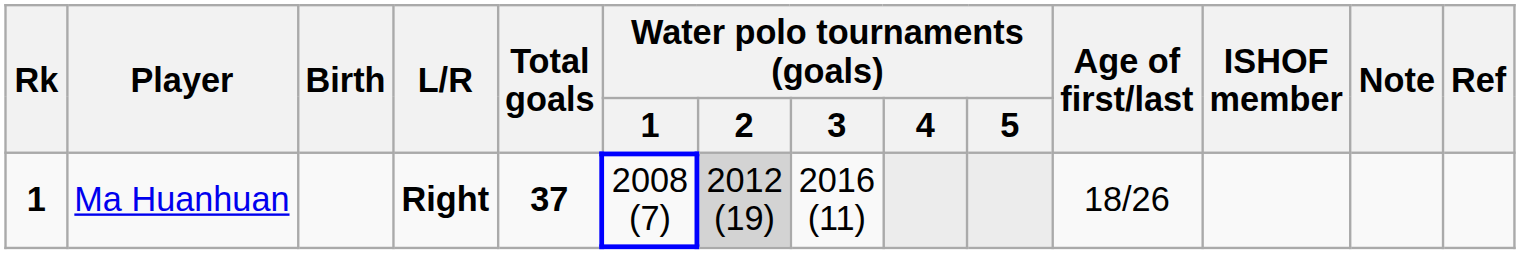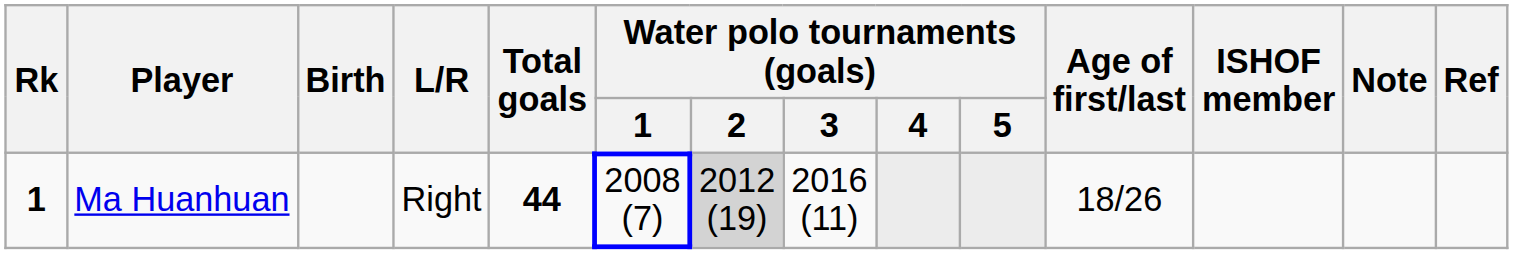Ma Huanhuan | L/R: bold -> normal
Ma Huanhuan | Total goals: 37 -> 44
